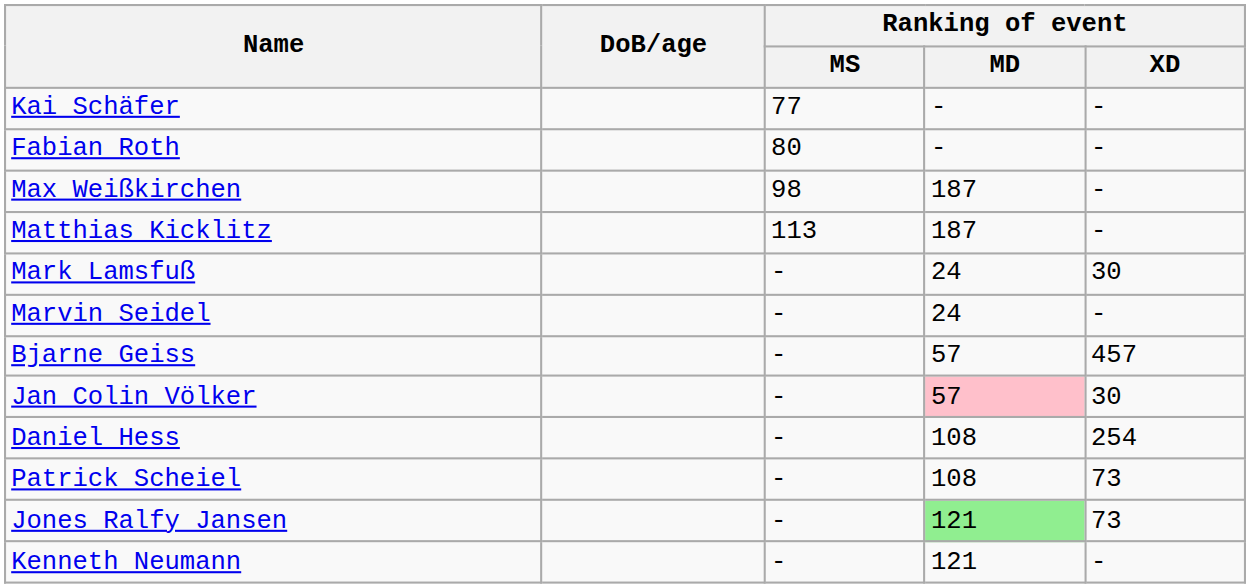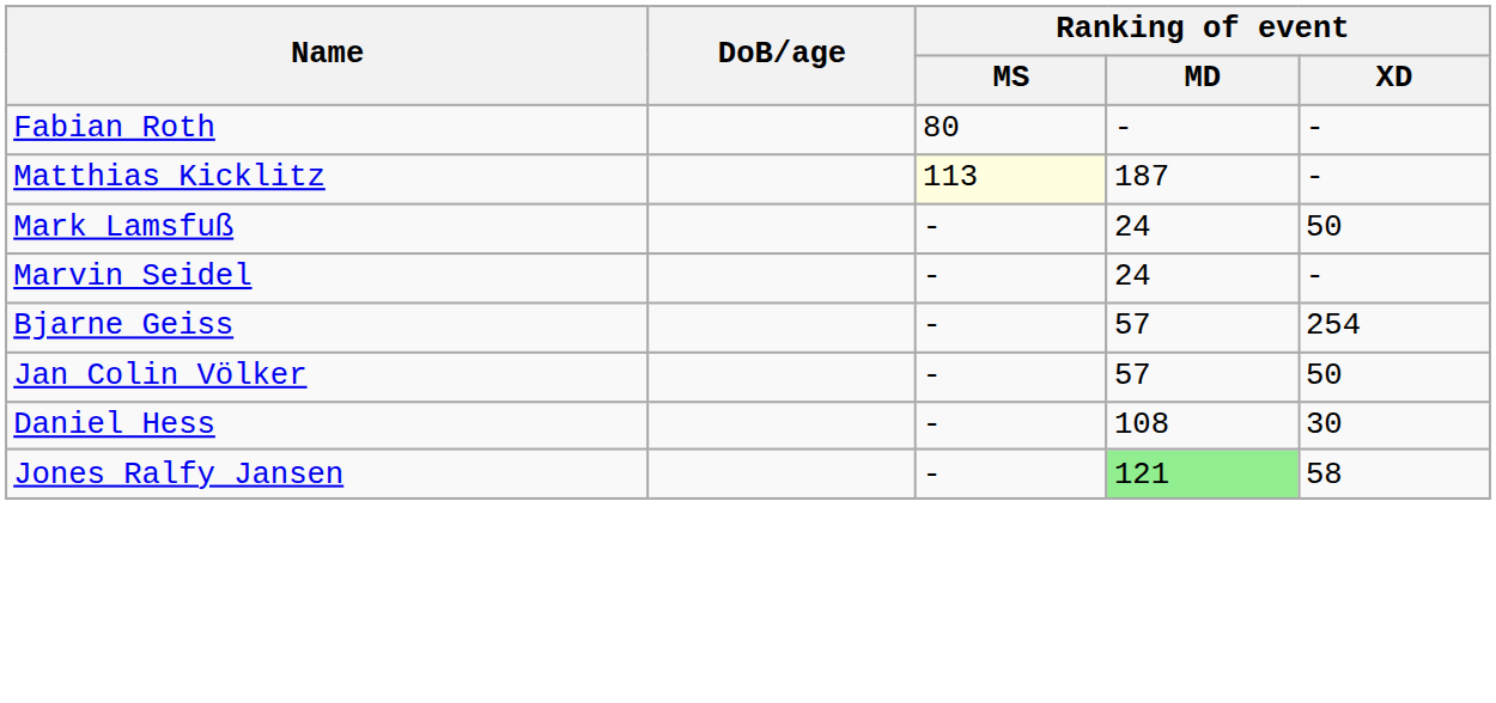- row: Kai Schäfer | 77 | - | -
- row: Max Weißkirchen | 98 | 187 | -
Matthias Kicklitz | Ranking of event / MS: no background -> lightyellow background
Mark Lamsfuß | Ranking of event / XD: 30 -> 50
Bjarne Geiss | Ranking of event / XD: 457 -> 254
Jan Colin Völker | Ranking of event / MD: pink background -> no background
Jan Colin Völker | Ranking of event / XD: 30 -> 50
Daniel Hess | Ranking of event / XD: 254 -> 30
- row: Patrick Scheiel | - | 108 | 73
Jones Ralfy Jansen | Ranking of event / XD: 73 -> 58
- row: Kenneth Neumann | - | 121 | -
